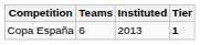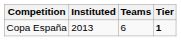columns swapped: Teams <-> Instituted
